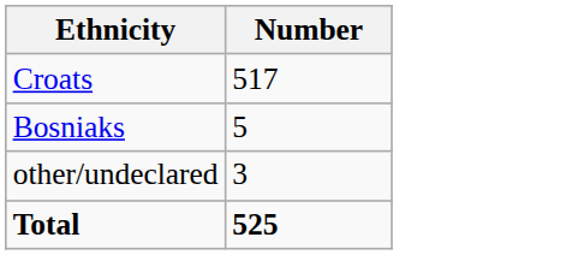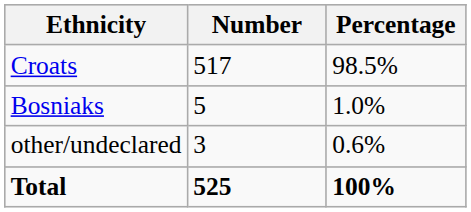+ column: Percentage | 98.5% | 1.0% | 0.6% | 100%
